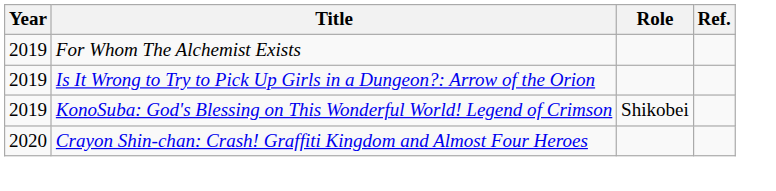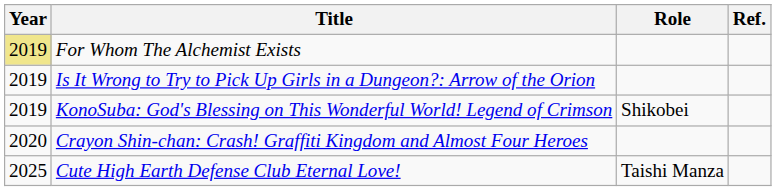For Whom The Alchemist Exists | Year: no background -> khaki background
+ row: 2025 | Cute High Earth Defense Club Eternal Love! | Taishi Manza
